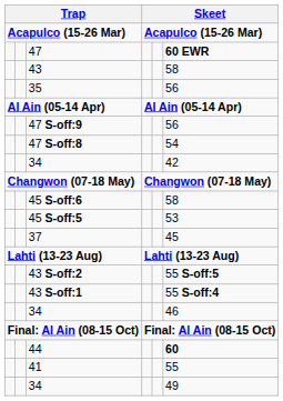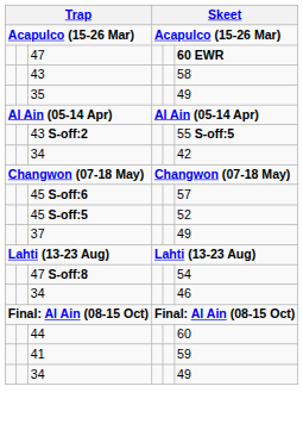35 | column 6: 56 -> 49
- row: 47 S-off:9 | 56
rows swapped: 47 S-off:8 <-> 43 S-off:2
45 S-off:6 | column 6: 58 -> 57
45 S-off:5 | column 6: 53 -> 52
37 | column 6: 45 -> 49
- row: 43 S-off:1 | 55 S-off:4
44 | column 6: bold -> normal
41 | column 6: 55 -> 59
